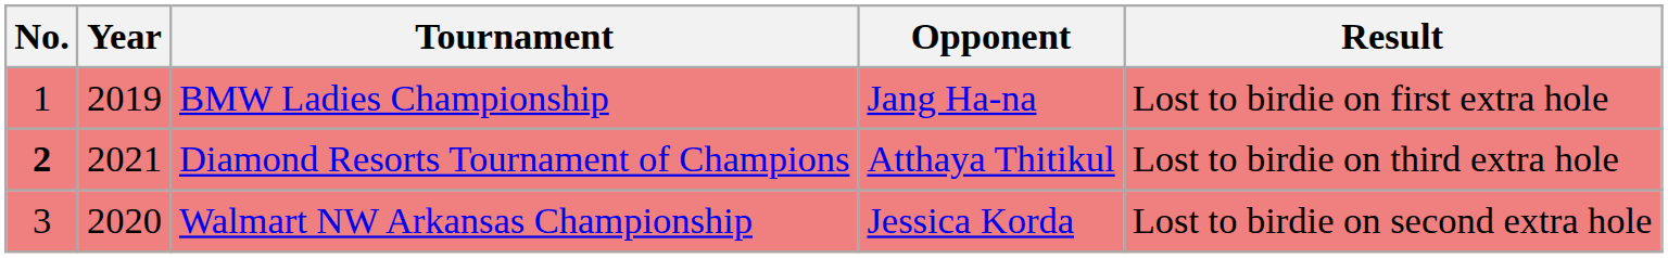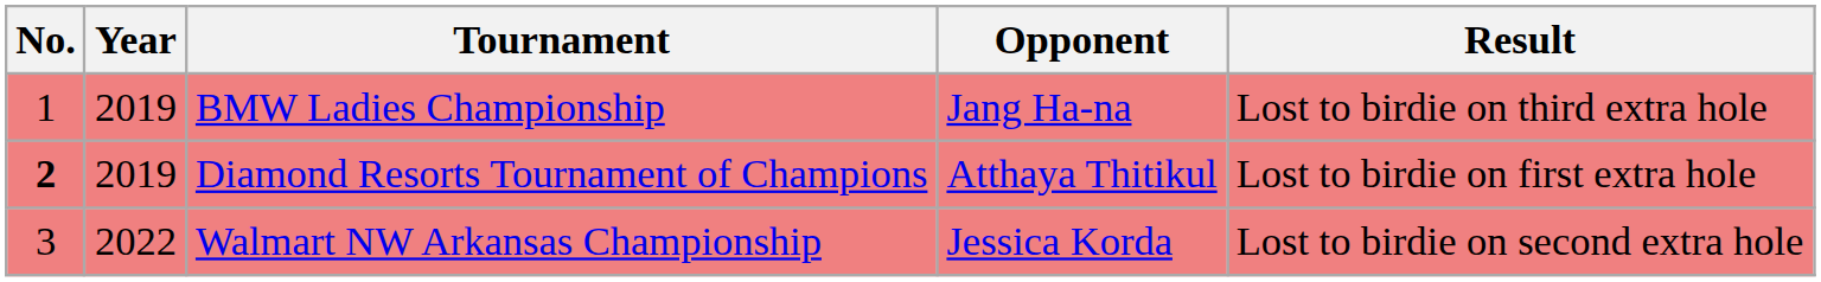BMW Ladies Championship | Result: Lost to birdie on first extra hole -> Lost to birdie on third extra hole
Diamond Resorts Tournament of Champions | Year: 2021 -> 2019
Diamond Resorts Tournament of Champions | Result: Lost to birdie on third extra hole -> Lost to birdie on first extra hole
Walmart NW Arkansas Championship | Year: 2020 -> 2022
